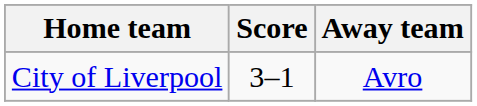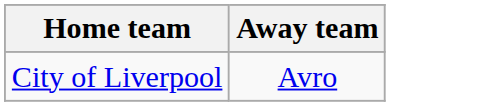- column: Score | 3–1
